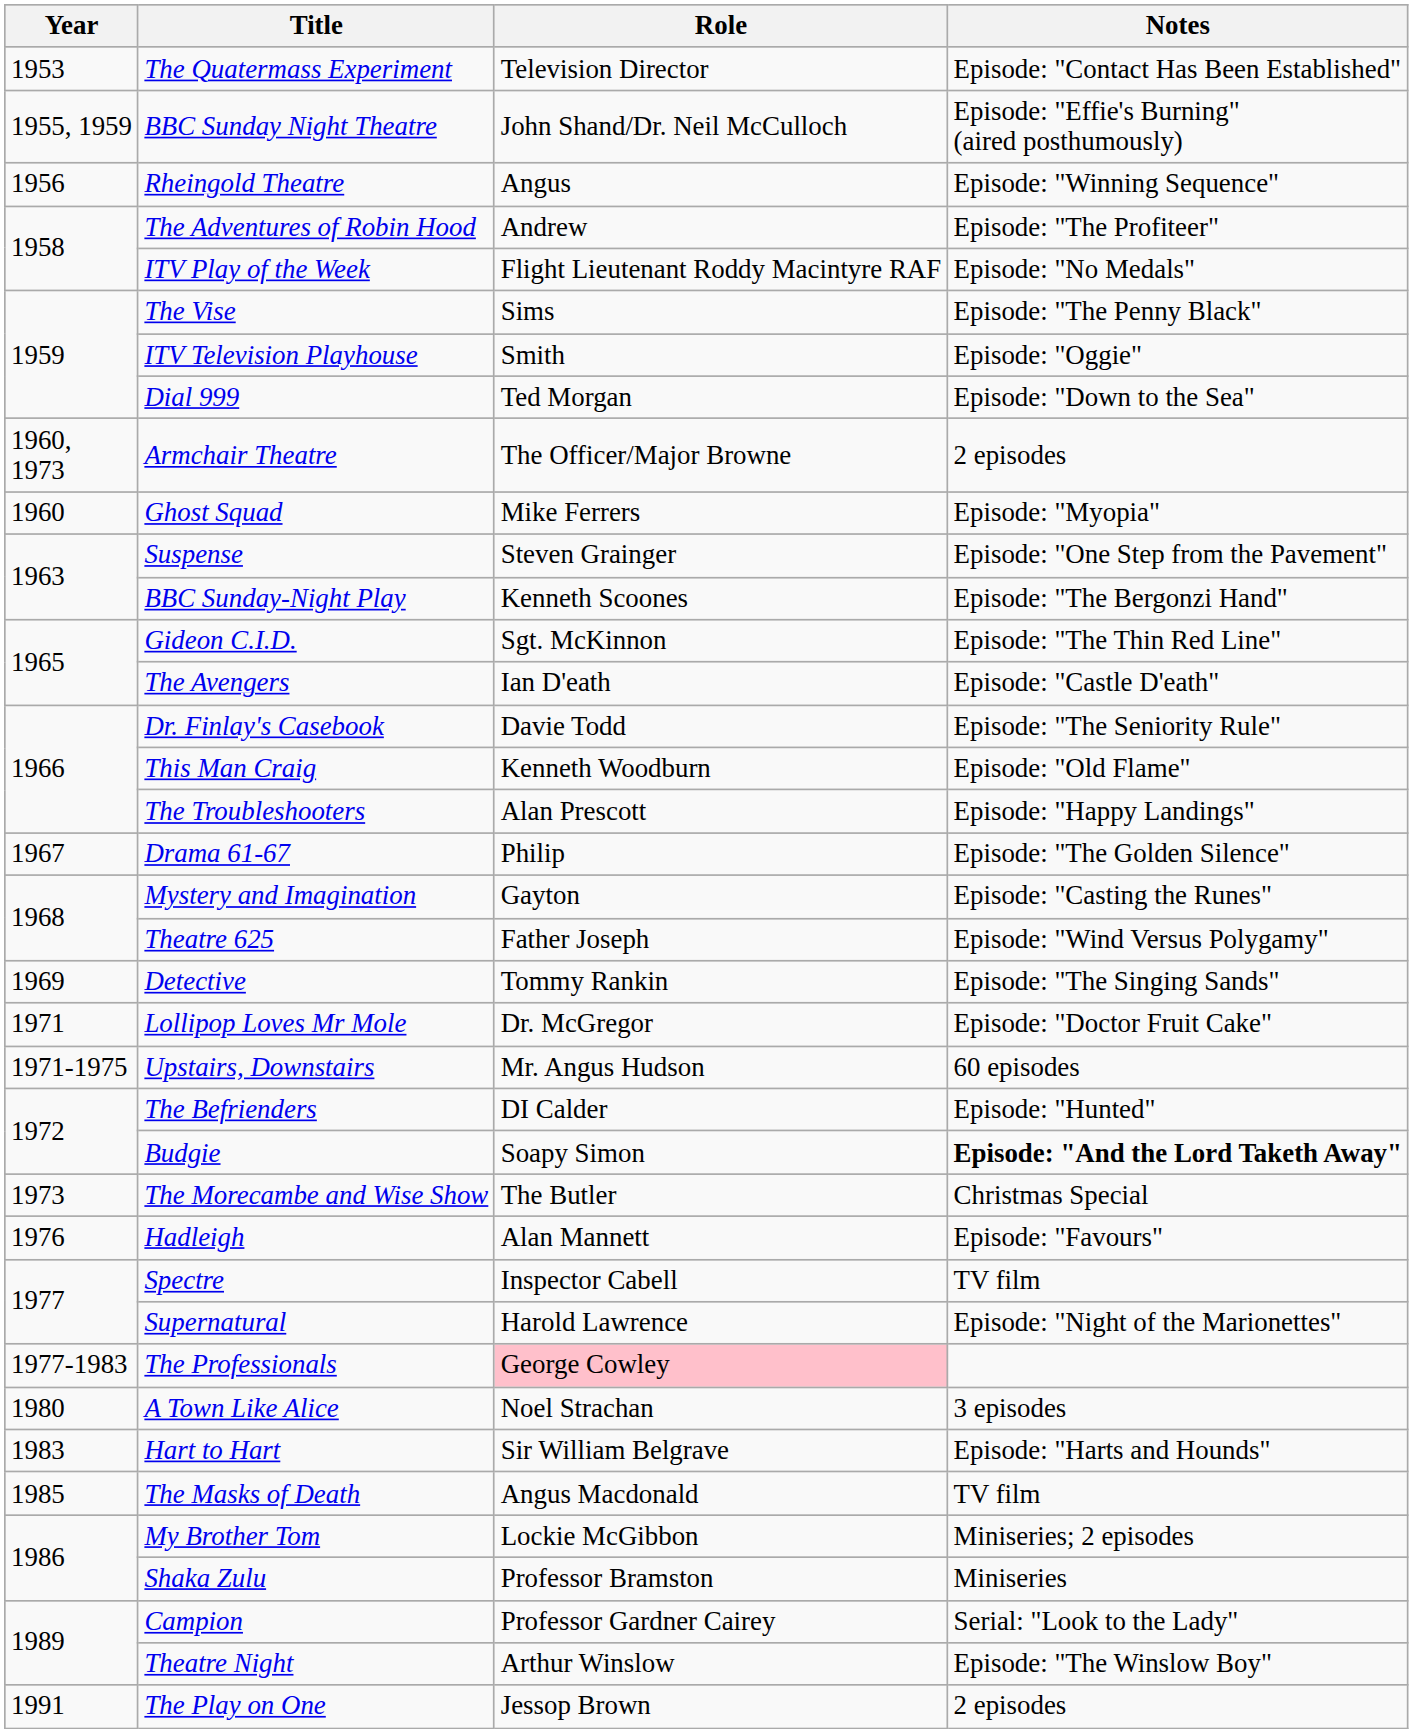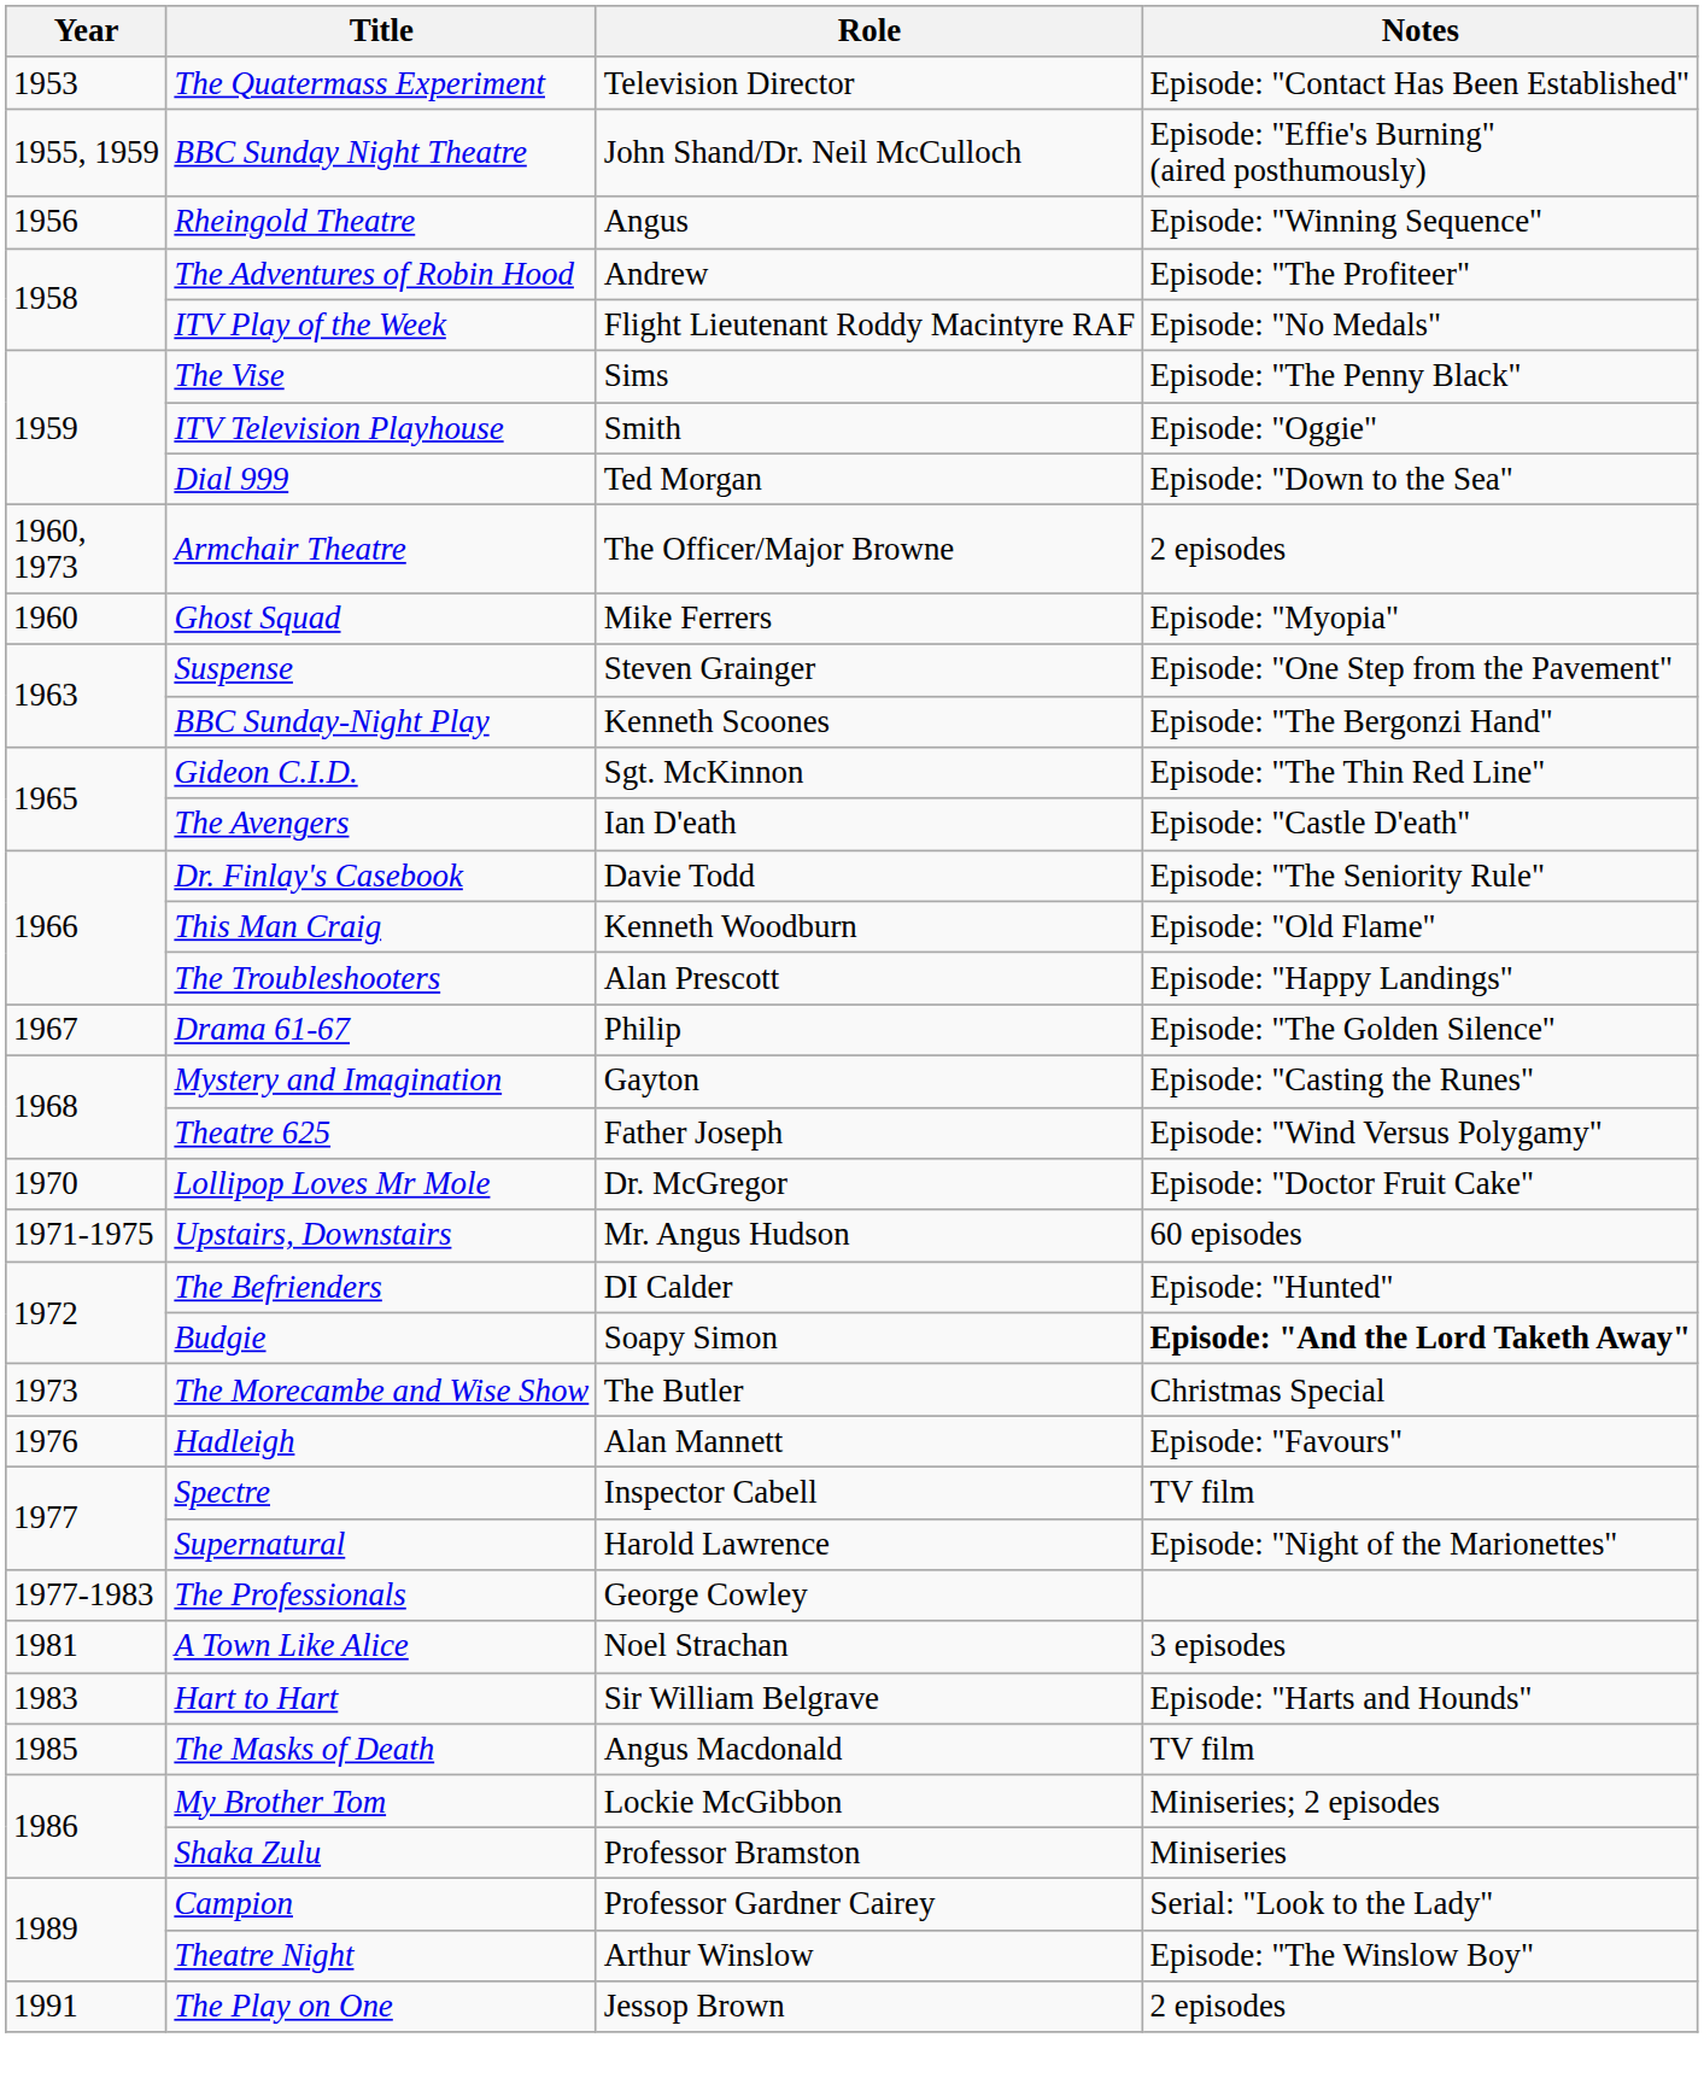- row: 1969 | Detective | Tommy Rankin | Episode: "The Singing Sands"
Lollipop Loves Mr Mole | Year: 1971 -> 1970
The Professionals | Role: pink background -> no background
A Town Like Alice | Year: 1980 -> 1981
